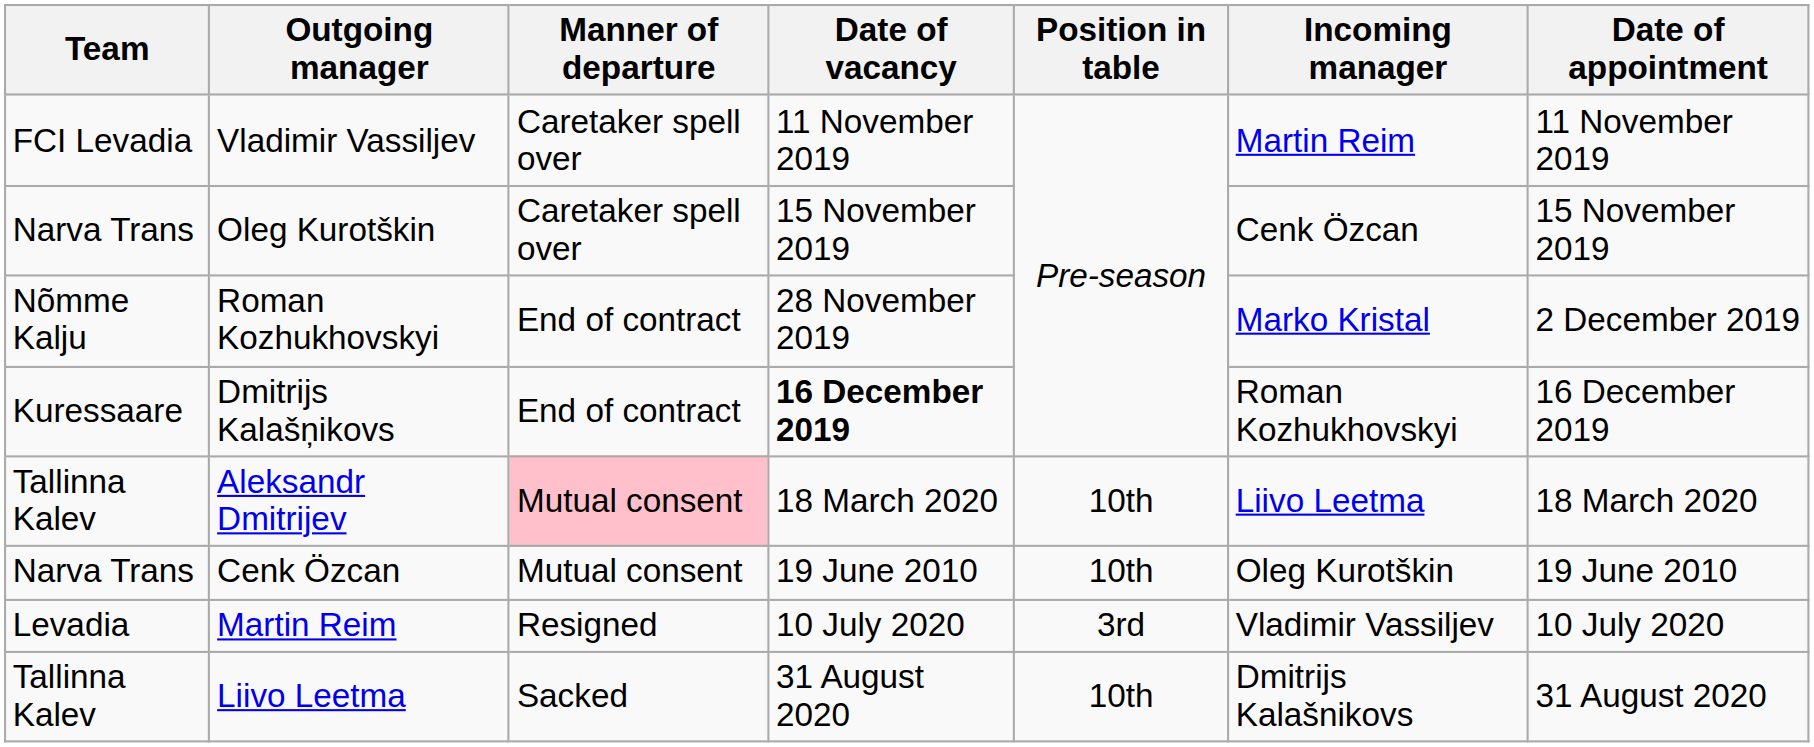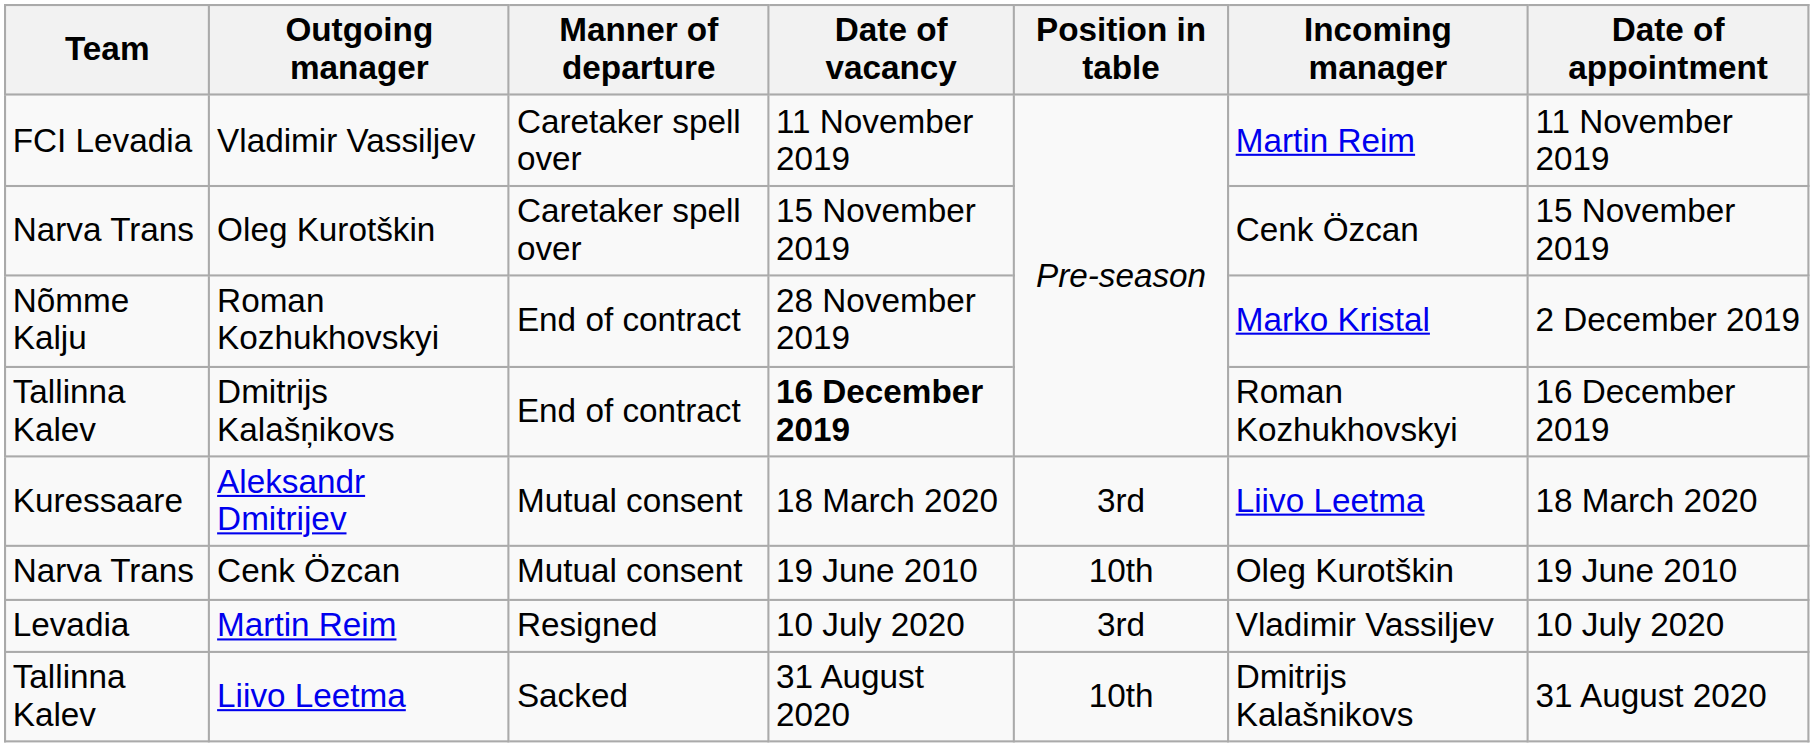Dmitrijs Kalašņikovs | Team: Kuressaare -> Tallinna Kalev
Aleksandr Dmitrijev | Team: Tallinna Kalev -> Kuressaare
Aleksandr Dmitrijev | Manner of departure: pink background -> no background
Aleksandr Dmitrijev | Position in table: 10th -> 3rd
